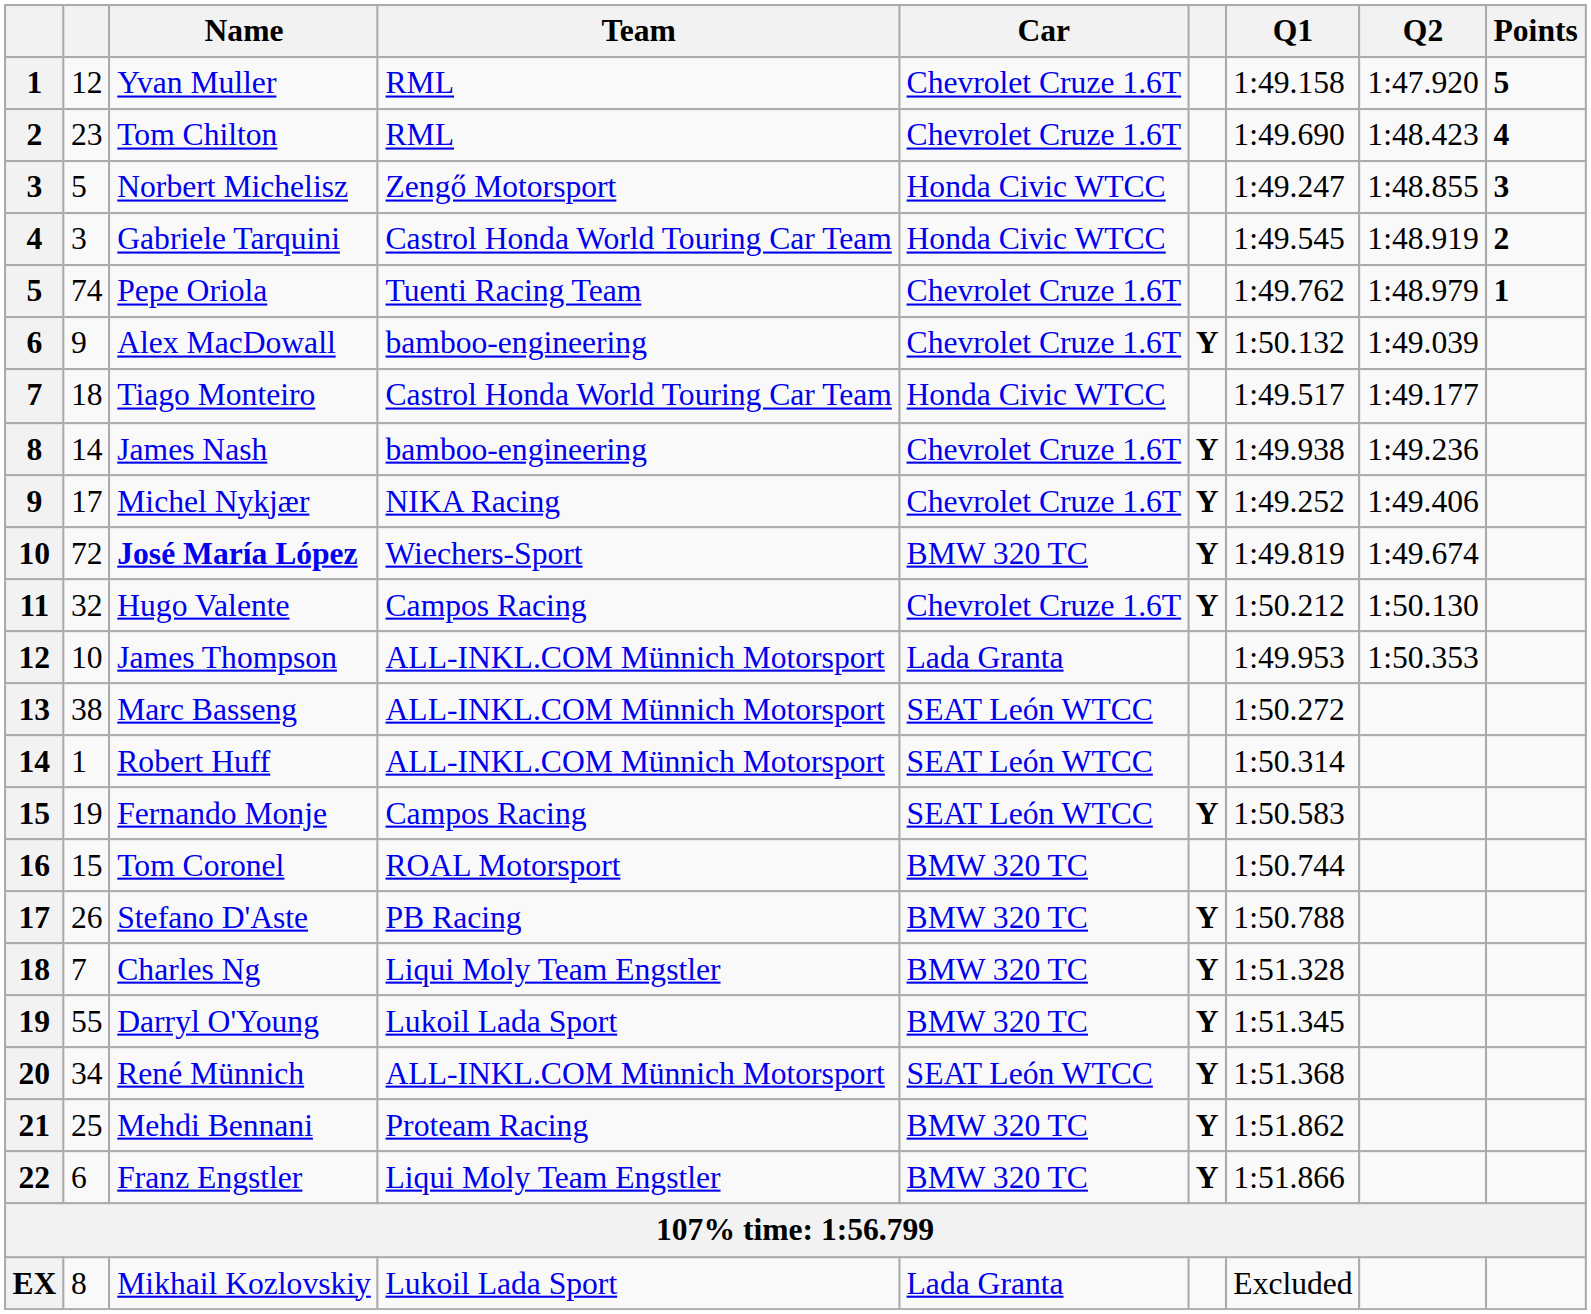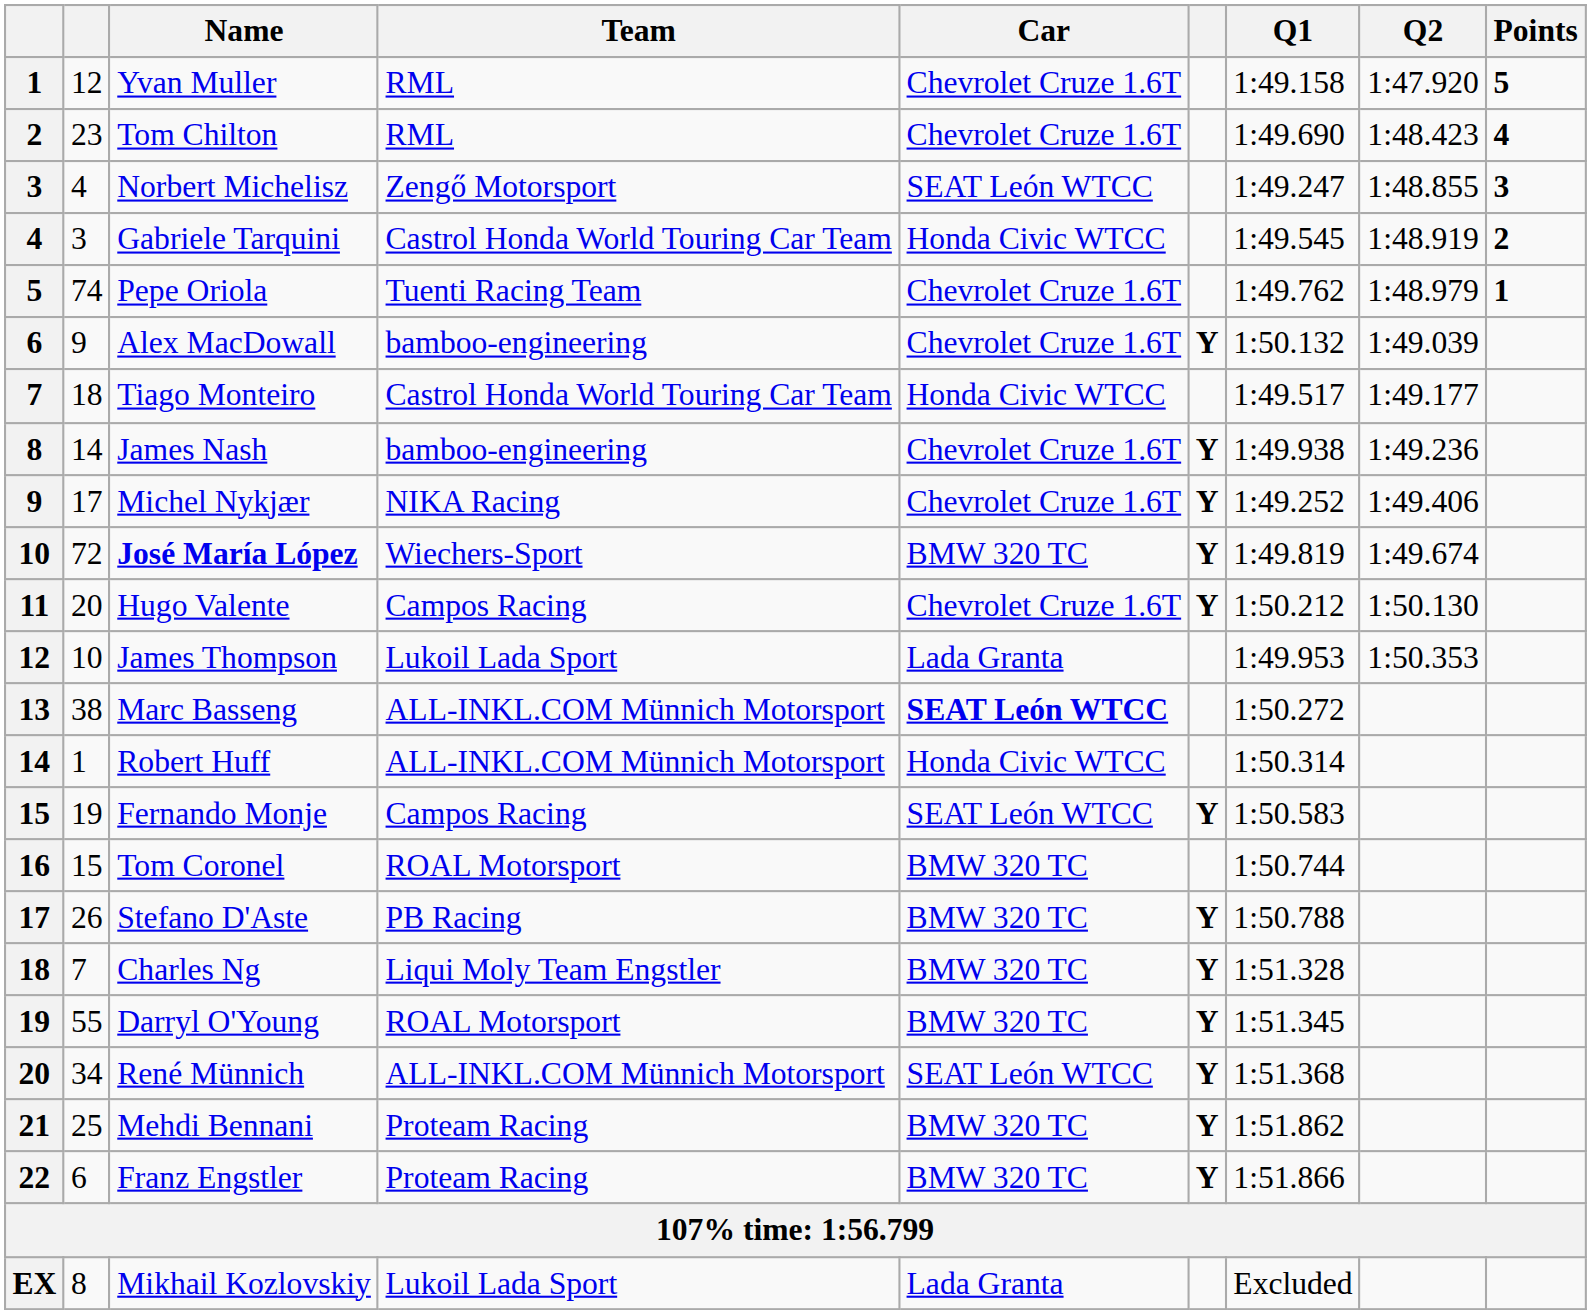Norbert Michelisz | column 2: 5 -> 4
Norbert Michelisz | Car: Honda Civic WTCC -> SEAT León WTCC
Hugo Valente | column 2: 32 -> 20
James Thompson | Team: ALL-INKL.COM Münnich Motorsport -> Lukoil Lada Sport
Marc Basseng | Car: normal -> bold
Robert Huff | Car: SEAT León WTCC -> Honda Civic WTCC
Darryl O'Young | Team: Lukoil Lada Sport -> ROAL Motorsport
Franz Engstler | Team: Liqui Moly Team Engstler -> Proteam Racing
